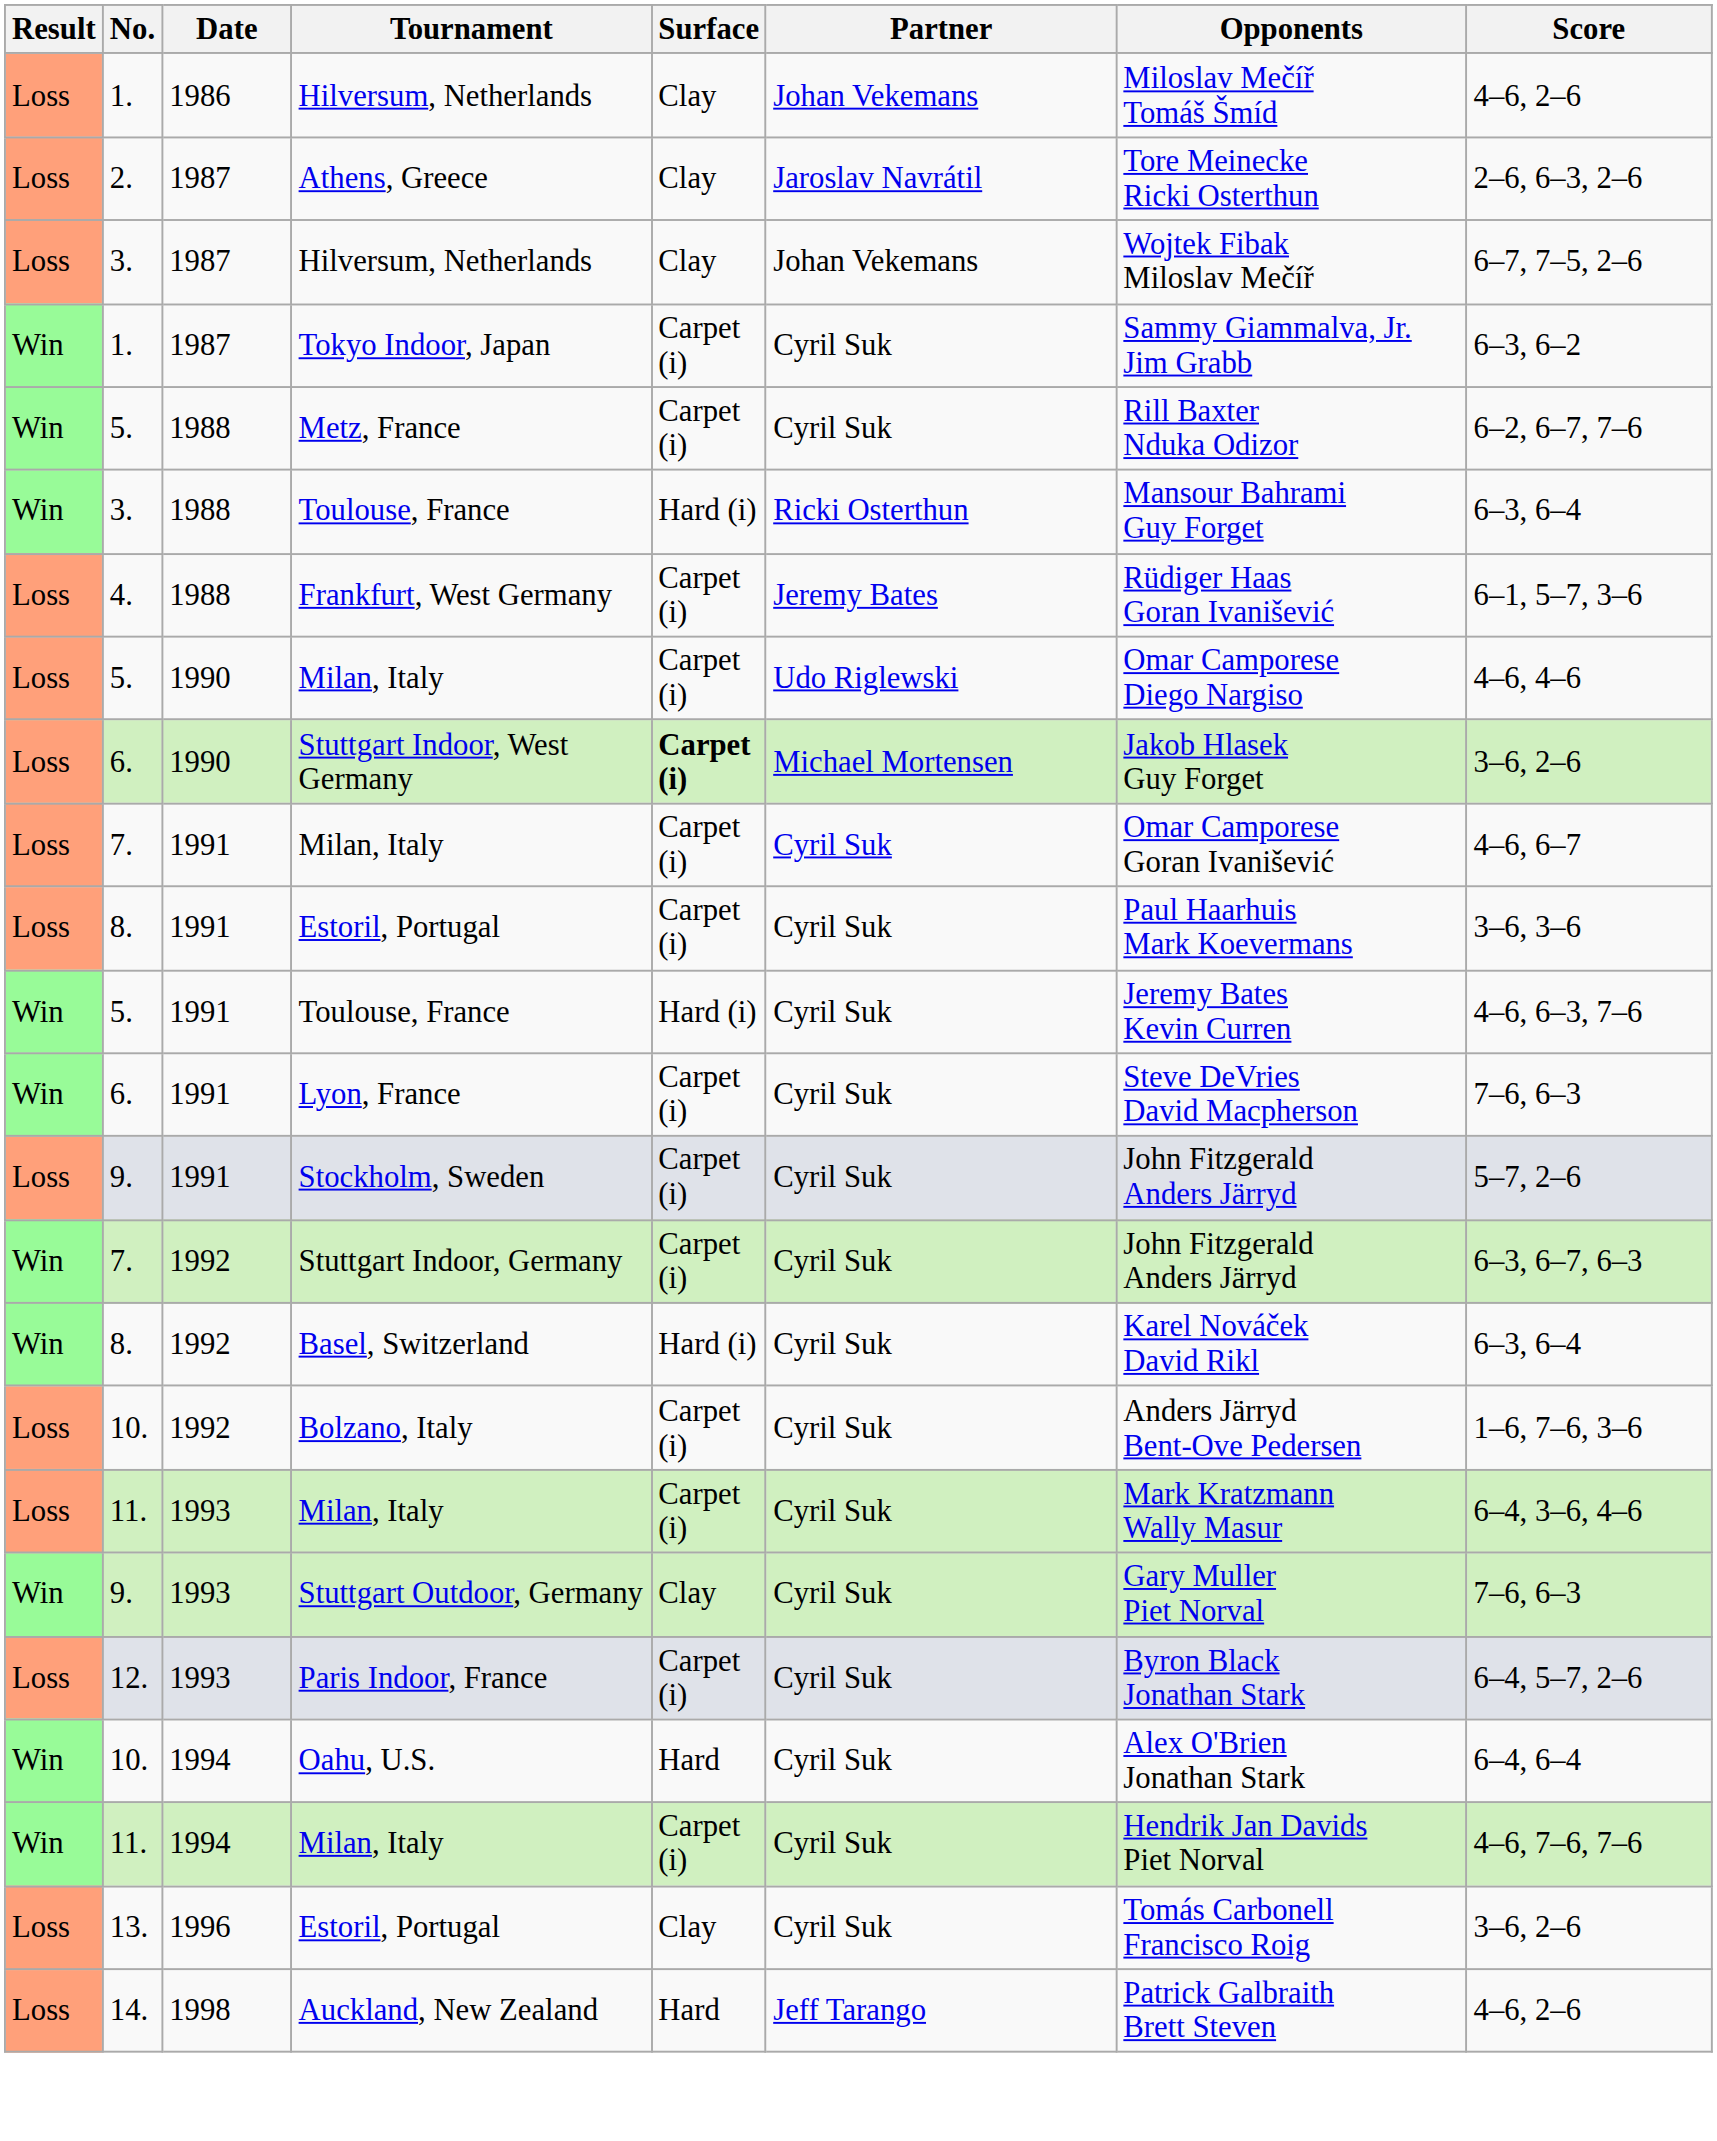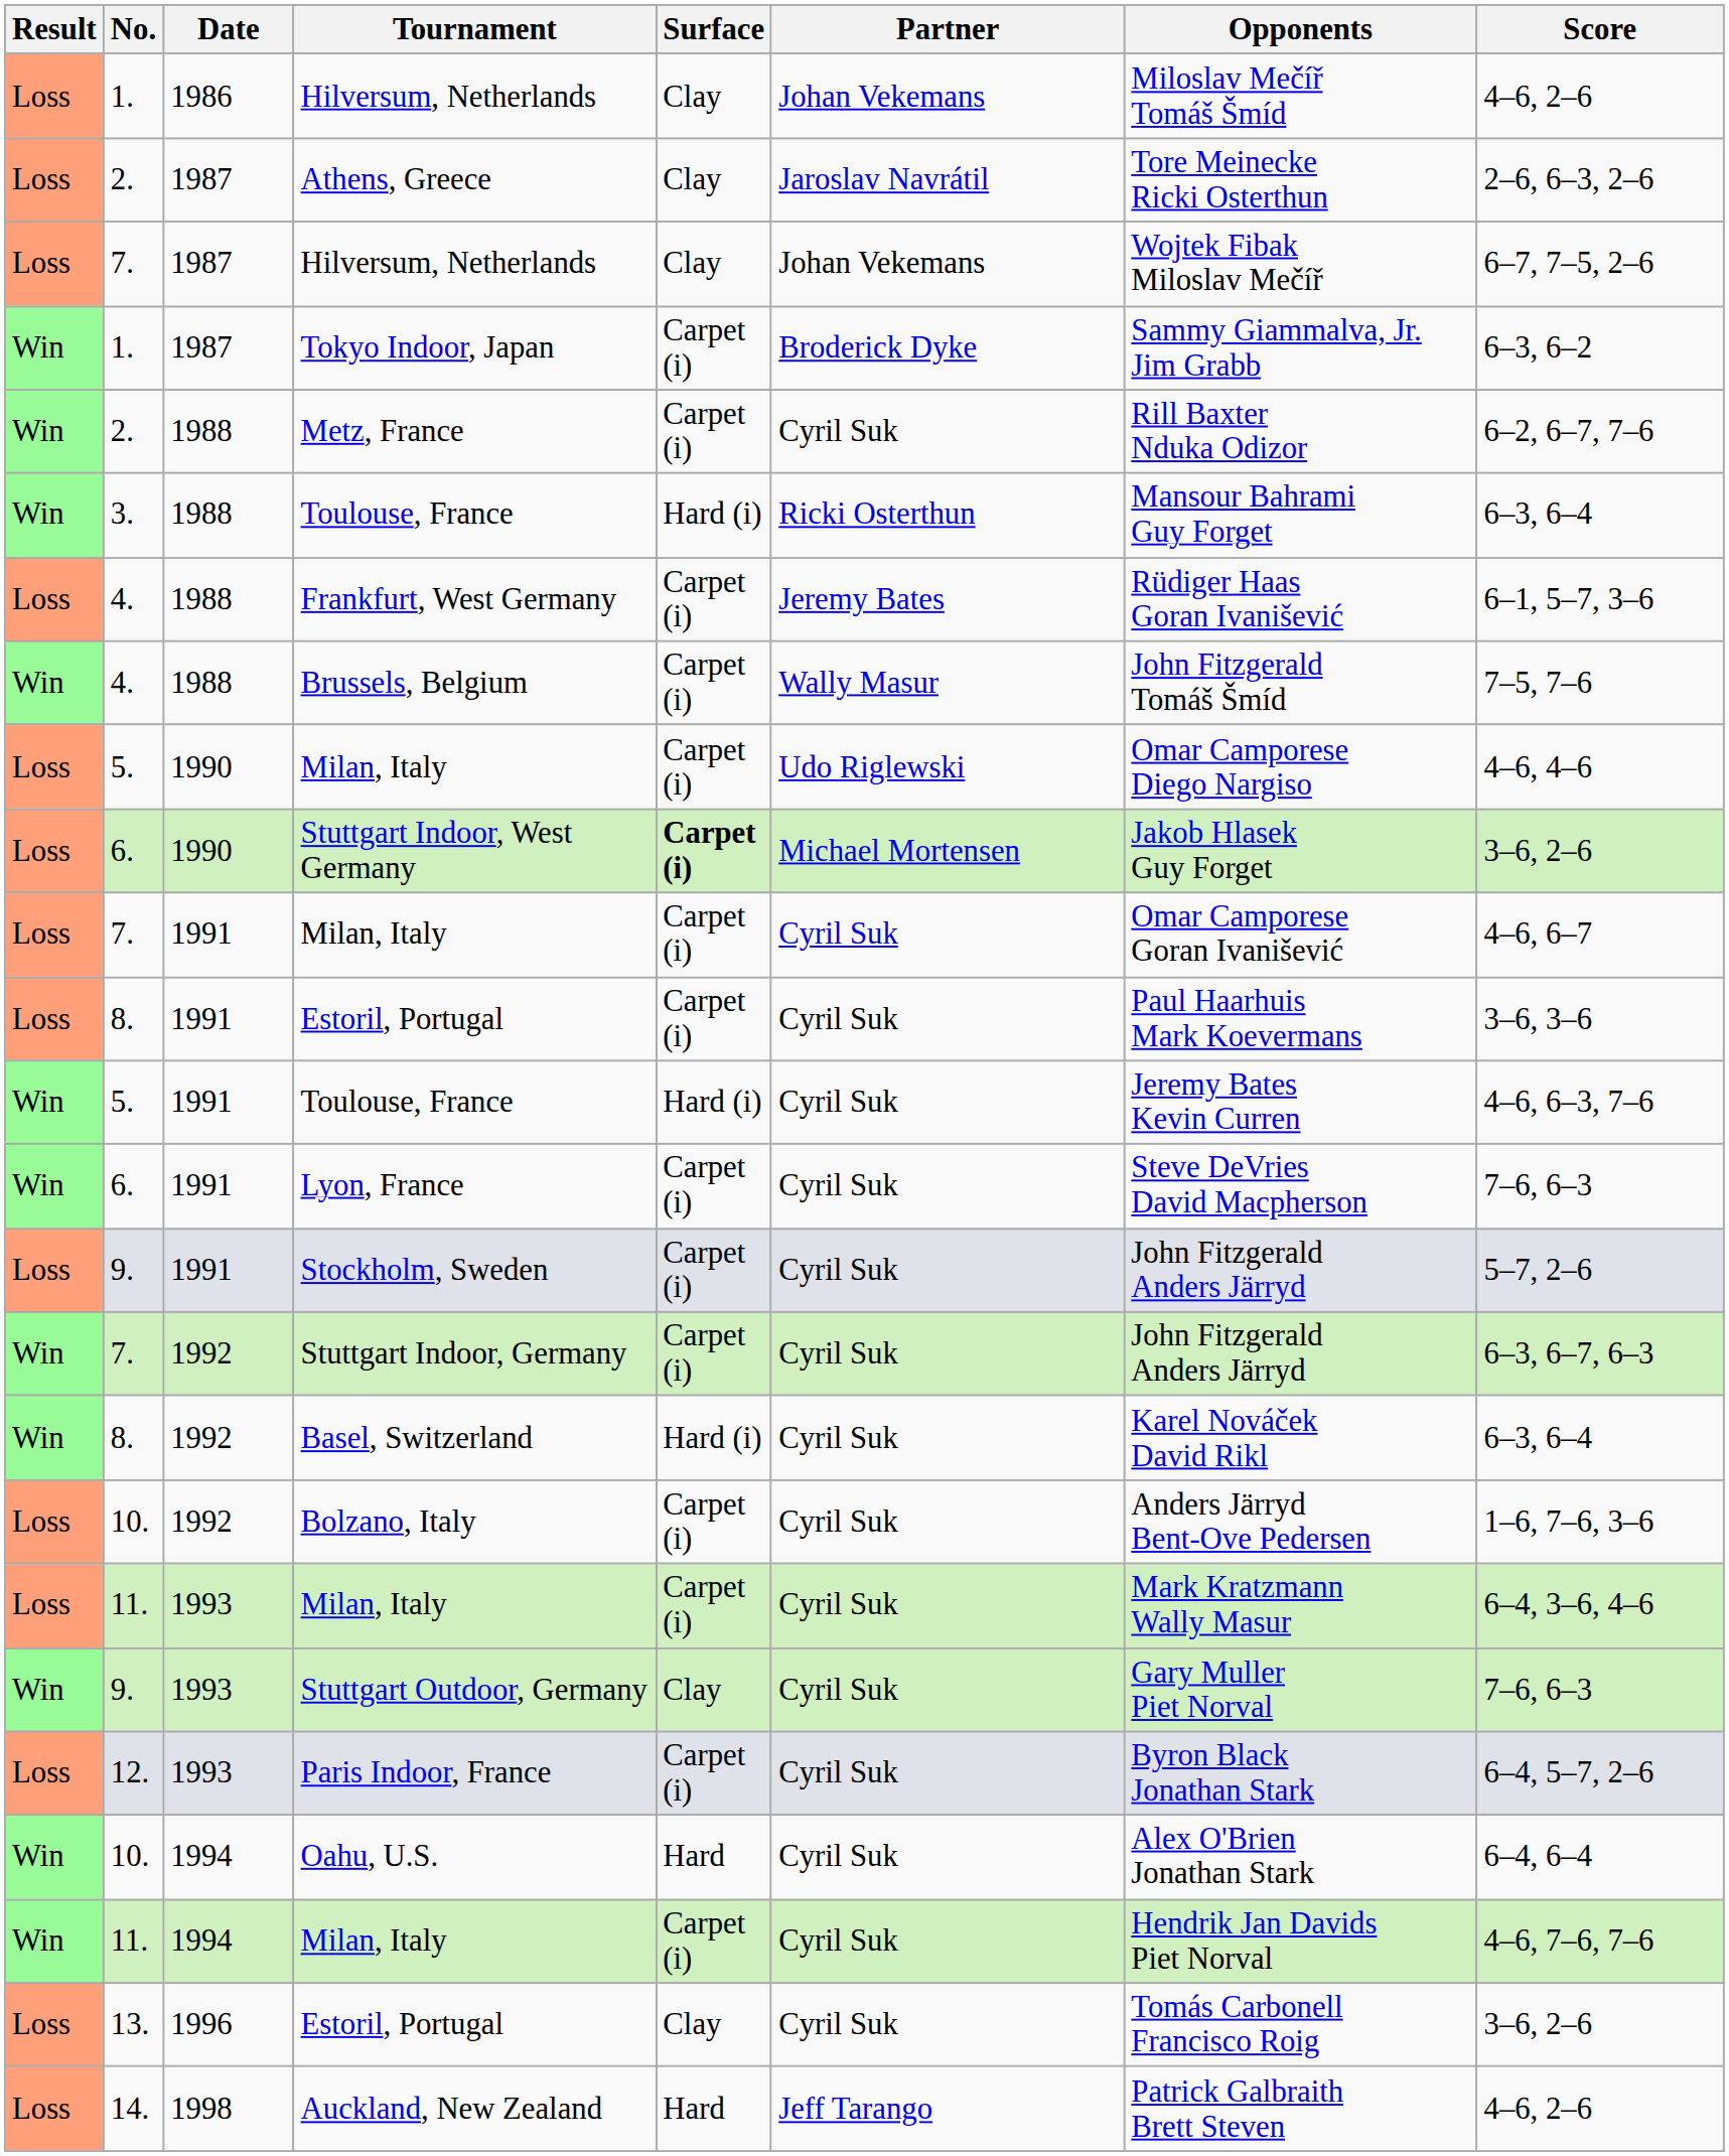1987 / Hilversum, Netherlands | No.: 3. -> 7.
Tokyo Indoor, Japan | Partner: Cyril Suk -> Broderick Dyke
Metz, France | No.: 5. -> 2.
+ row: Win | 4. | 1988 | Brussels, Belgium | Carpet (i) | Wally Masur | John Fitzgerald Tomáš Šmíd | 7–5, 7–6
